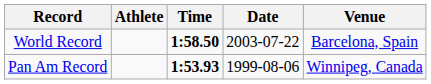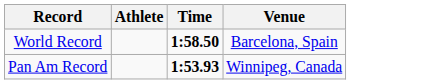- column: Date | 2003-07-22 | 1999-08-06
